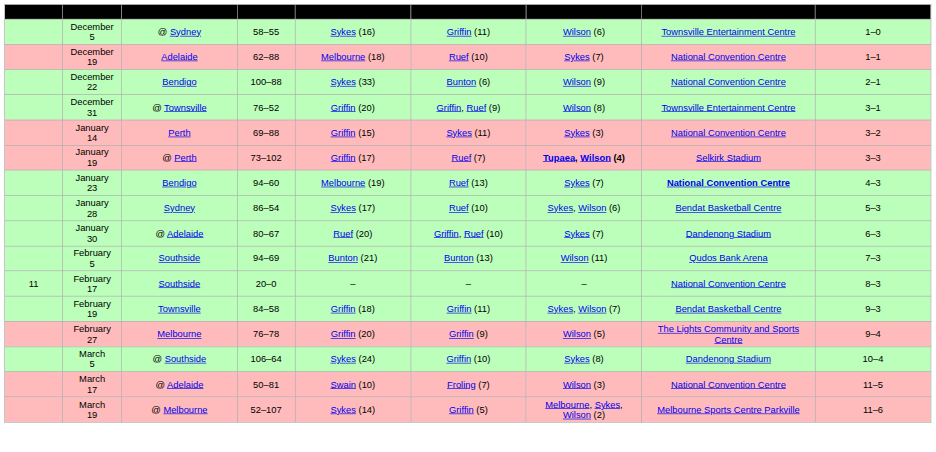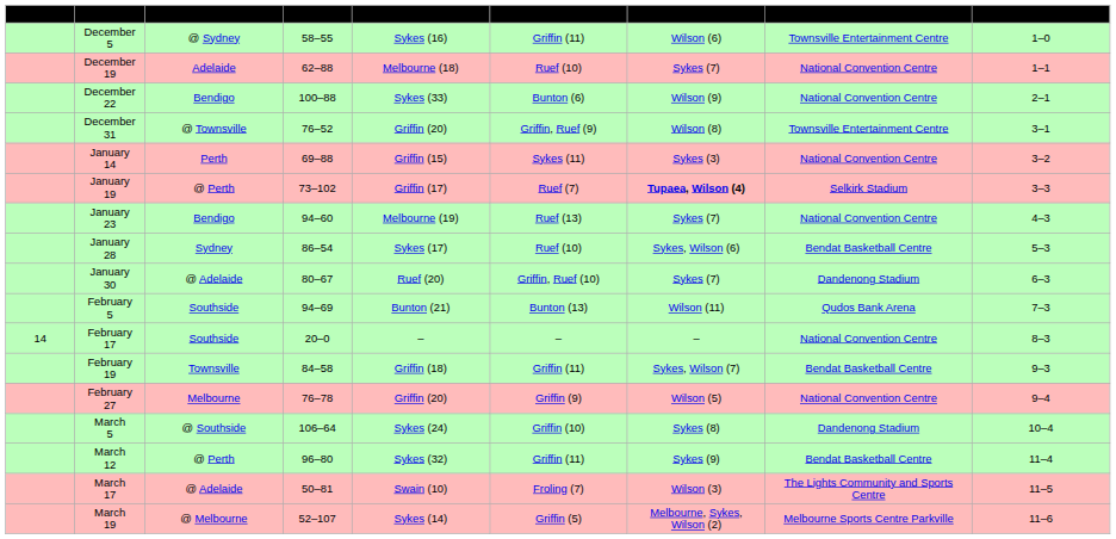January 23 | Location: bold -> normal
February 17 | Game: 11 -> 14
February 27 | Location: The Lights Community and Sports Centre -> National Convention Centre
+ row: March 12 | @ Perth | 96–80 | Sykes (32) | Griffin (11) | Sykes (9) | Bendat Basketball Centre | 11–4
March 17 | Location: National Convention Centre -> The Lights Community and Sports Centre
